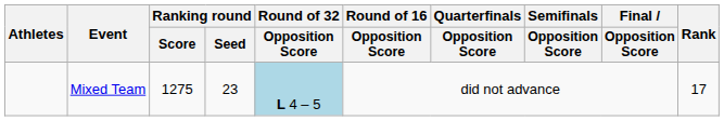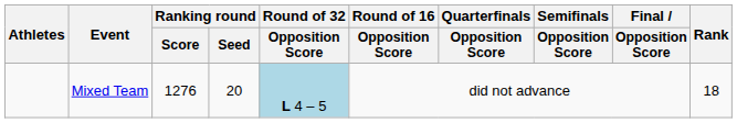Mixed Team | Ranking round / Score: 1275 -> 1276
Mixed Team | Ranking round / Seed: 23 -> 20
Mixed Team | Rank: 17 -> 18
